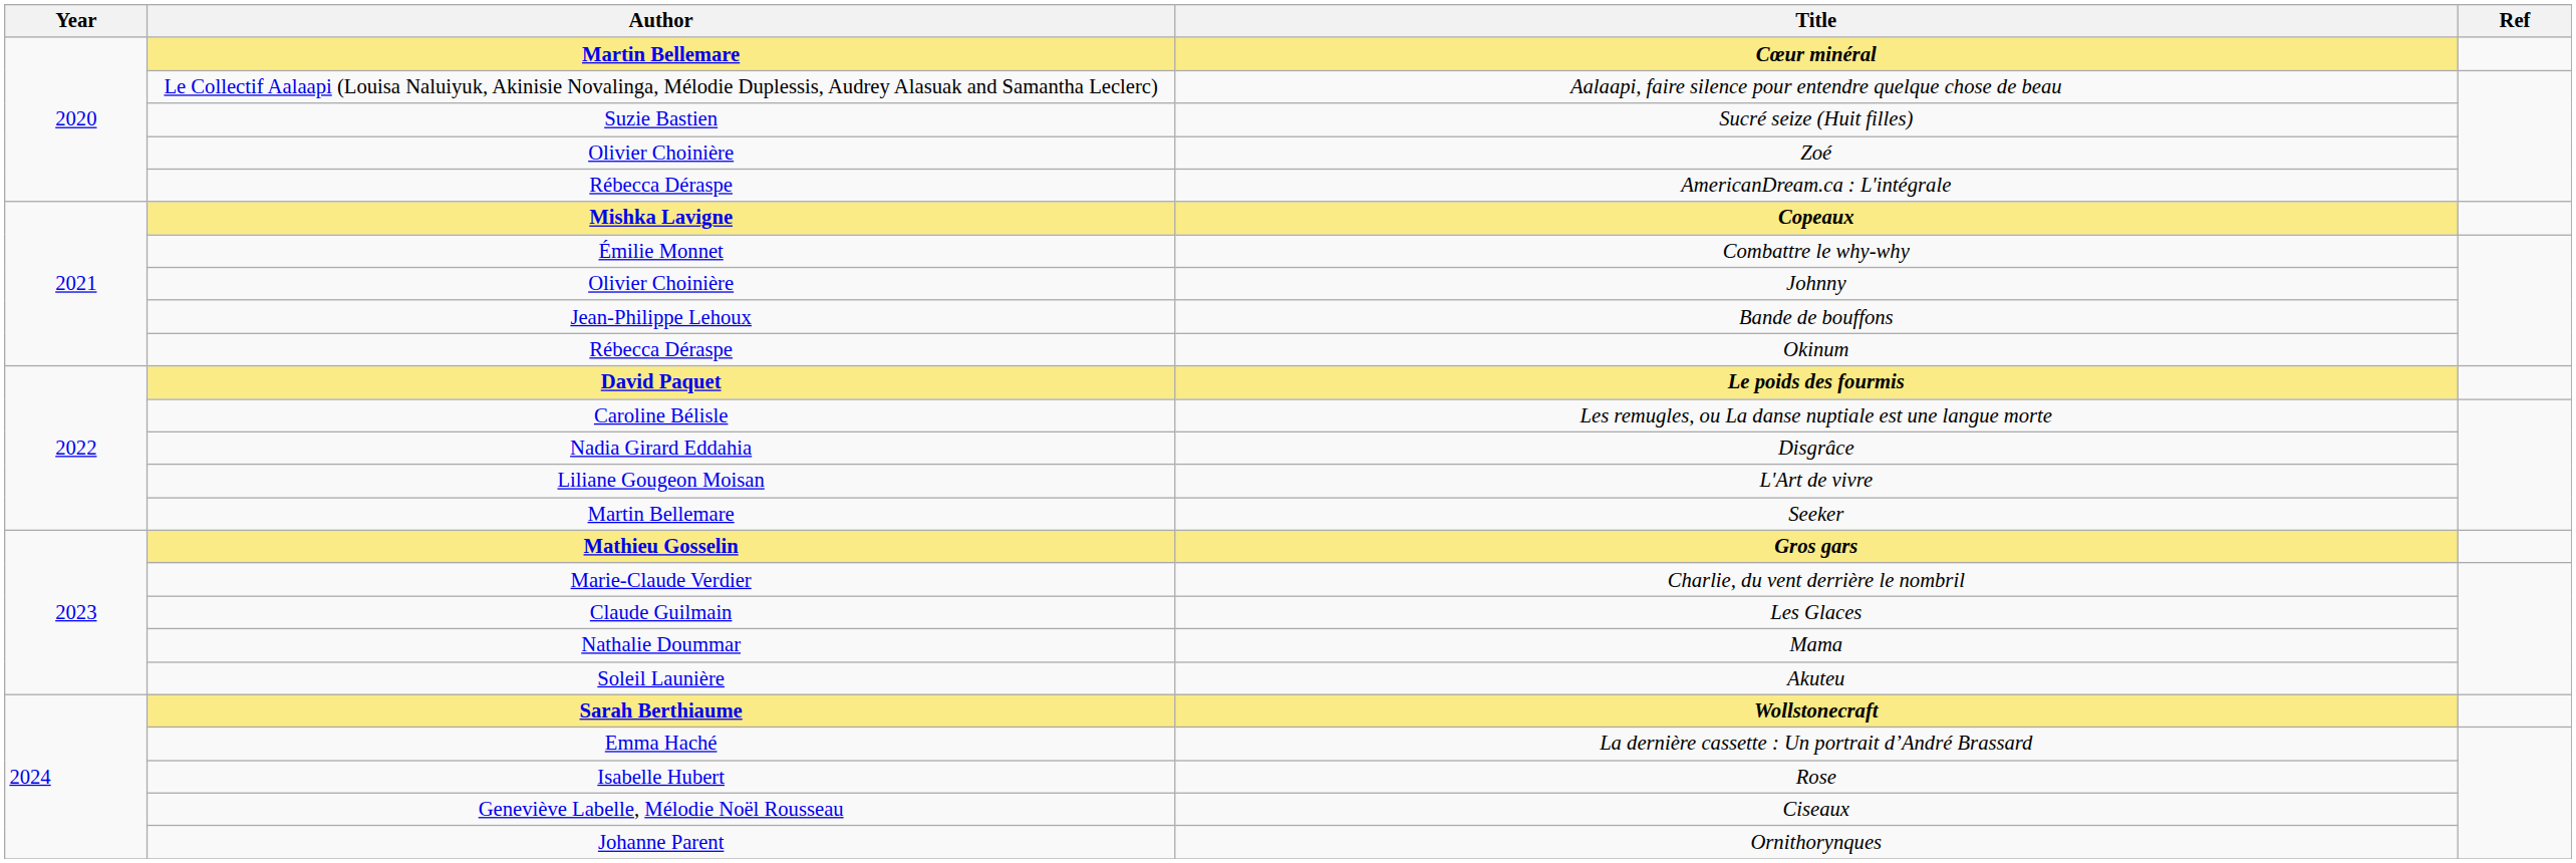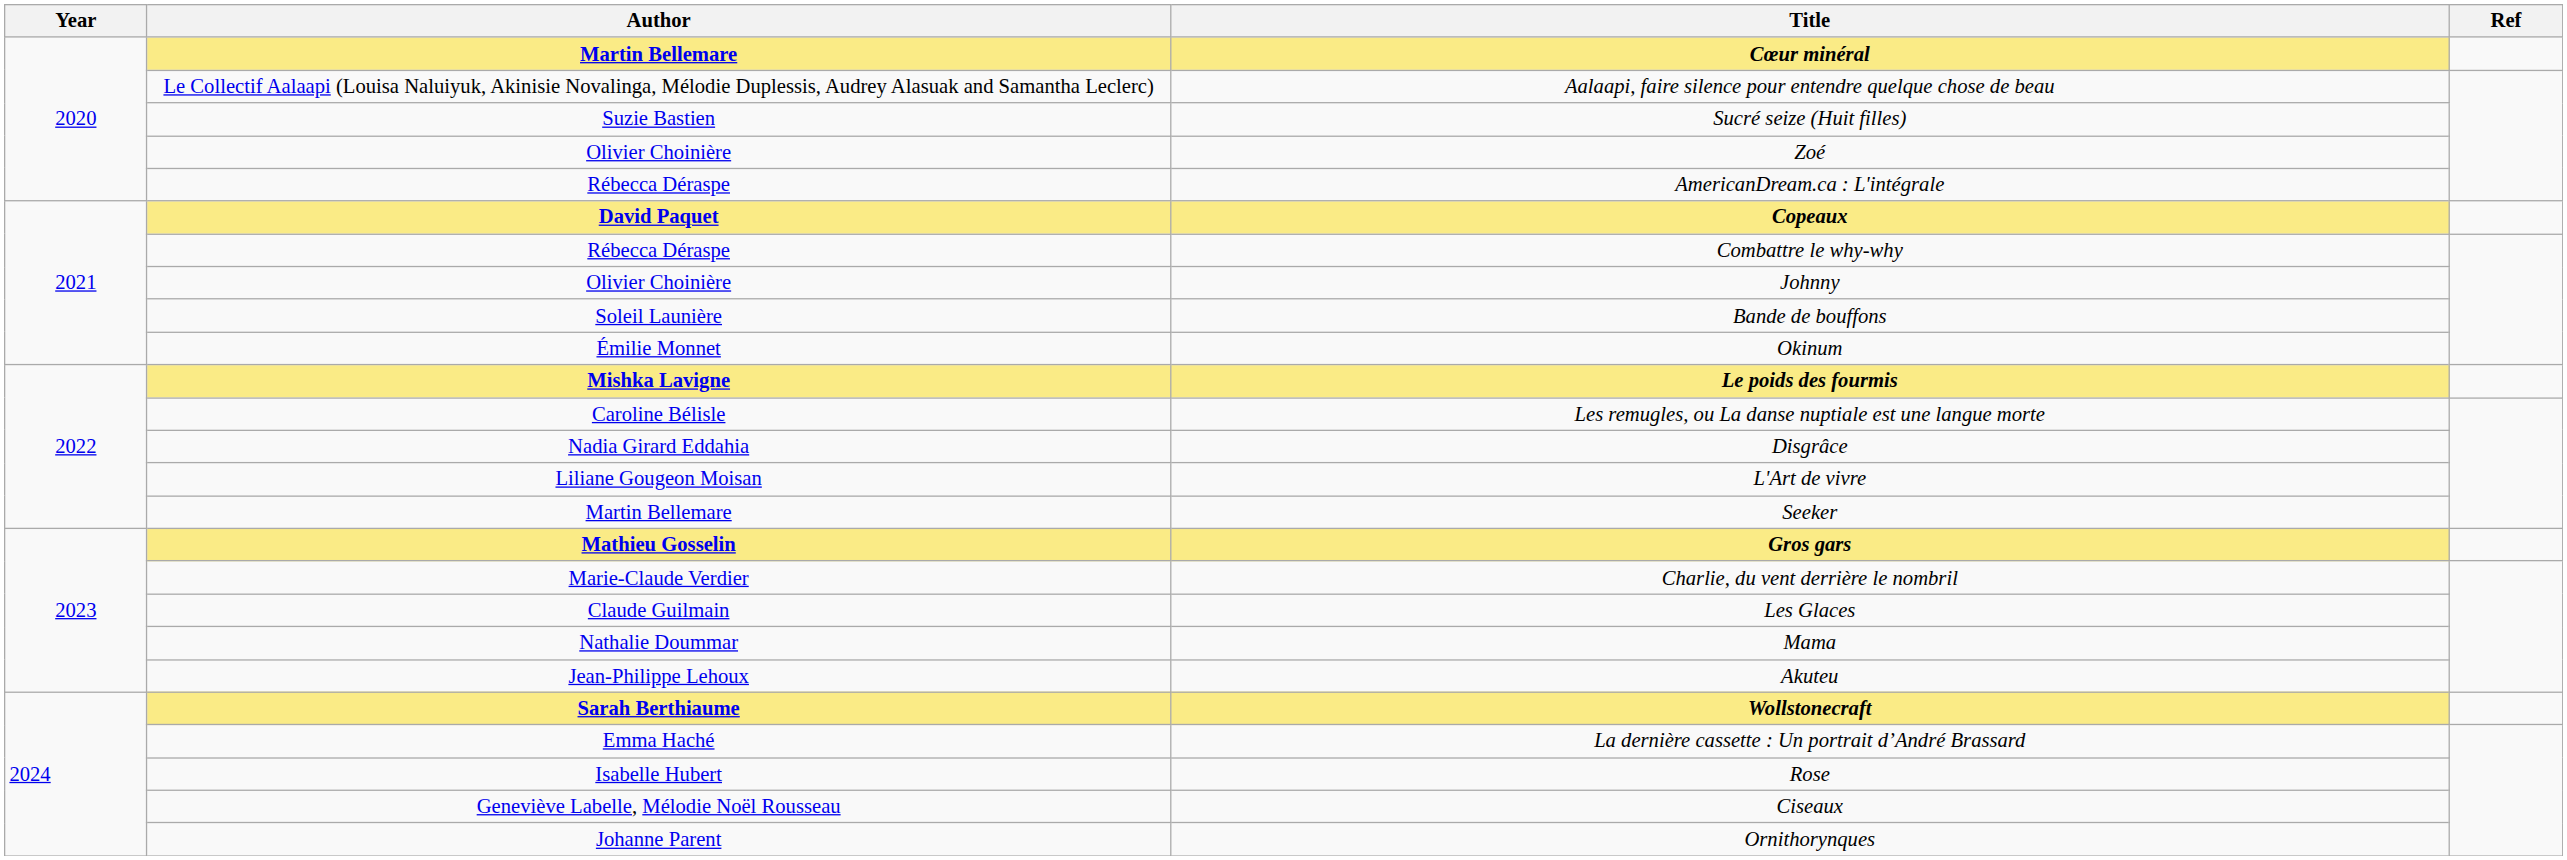Copeaux | Author: Mishka Lavigne -> David Paquet
Combattre le why-why | Author: Émilie Monnet -> Rébecca Déraspe
Bande de bouffons | Author: Jean-Philippe Lehoux -> Soleil Launière
Okinum | Author: Rébecca Déraspe -> Émilie Monnet
Le poids des fourmis | Author: David Paquet -> Mishka Lavigne
Akuteu | Author: Soleil Launière -> Jean-Philippe Lehoux
